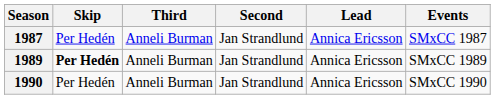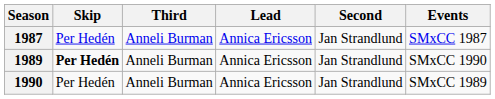columns swapped: Second <-> Lead
1989 | Events: SMxCC 1989 -> SMxCC 1990
1990 | Events: SMxCC 1990 -> SMxCC 1989
